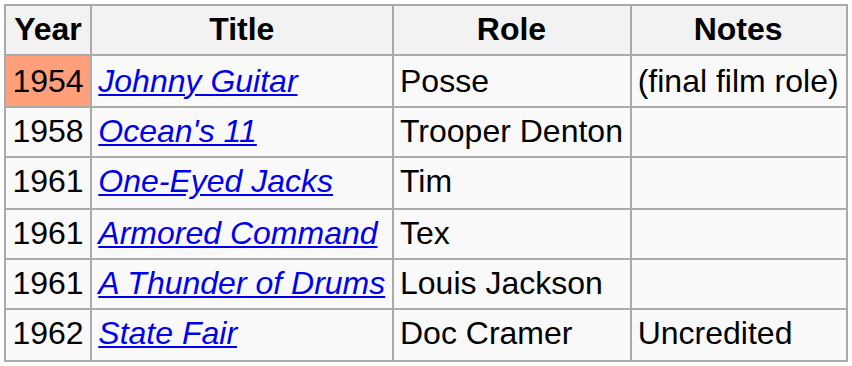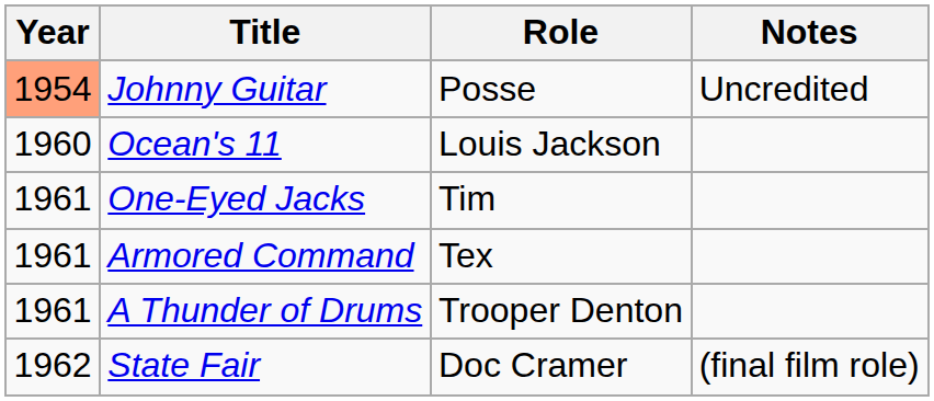Johnny Guitar | Notes: (final film role) -> Uncredited
Ocean's 11 | Year: 1958 -> 1960
Ocean's 11 | Role: Trooper Denton -> Louis Jackson
A Thunder of Drums | Role: Louis Jackson -> Trooper Denton
State Fair | Notes: Uncredited -> (final film role)
